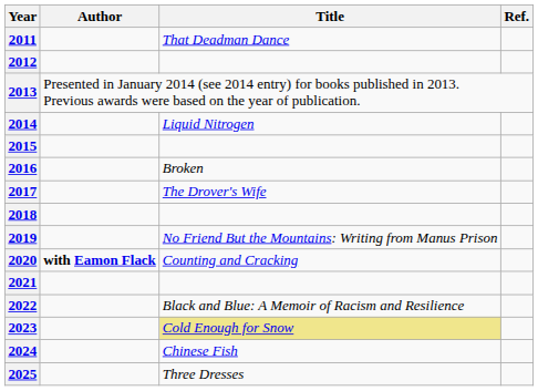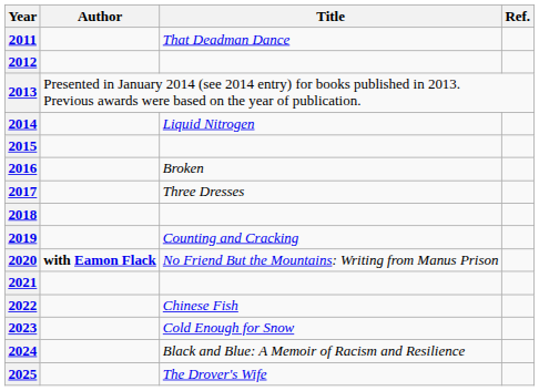2017 | Title: The Drover's Wife -> Three Dresses
2019 | Title: No Friend But the Mountains: Writing from Manus Prison -> Counting and Cracking
2020 | Title: Counting and Cracking -> No Friend But the Mountains: Writing from Manus Prison
2022 | Title: Black and Blue: A Memoir of Racism and Resilience -> Chinese Fish
2023 | Title: khaki background -> no background
2024 | Title: Chinese Fish -> Black and Blue: A Memoir of Racism and Resilience
2025 | Title: Three Dresses -> The Drover's Wife
